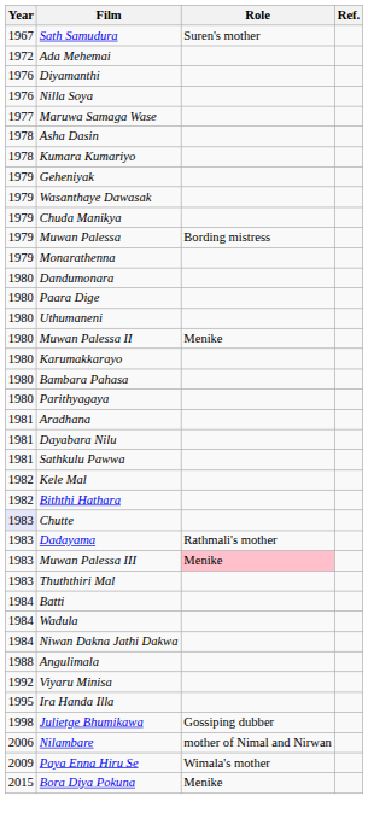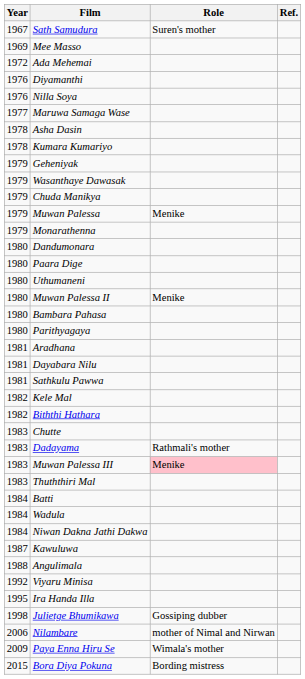+ row: 1969 | Mee Masso
Muwan Palessa | Role: Bording mistress -> Menike
- row: 1980 | Karumakkarayo
Chutte | Year: lavender background -> no background
+ row: 1987 | Kawuluwa
Bora Diya Pokuna | Role: Menike -> Bording mistress
